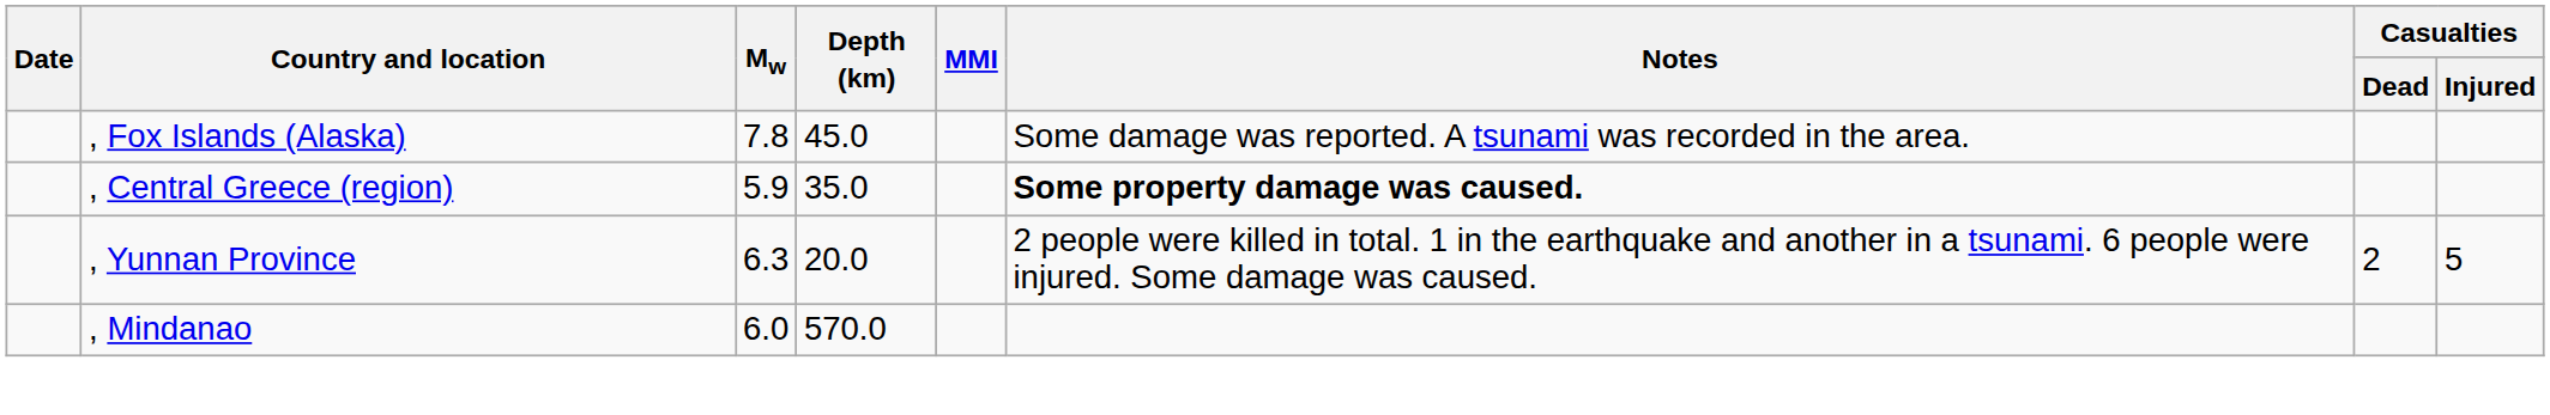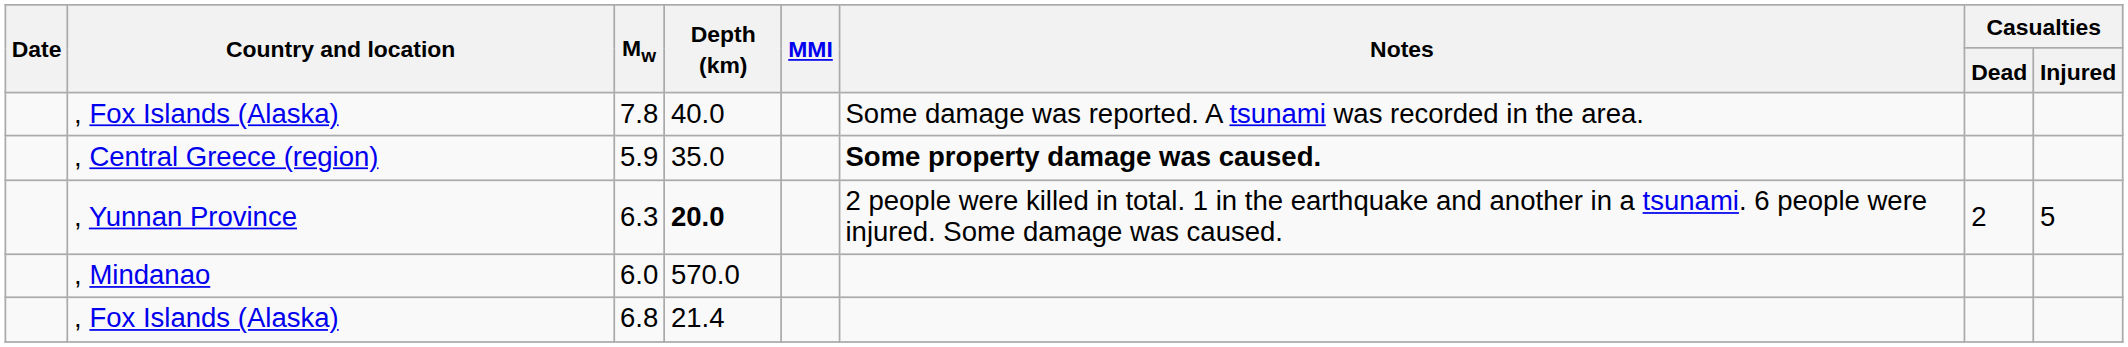7.8 | Depth (km): 45.0 -> 40.0
6.3 | Depth (km): normal -> bold
+ row: , Fox Islands (Alaska) | 6.8 | 21.4
